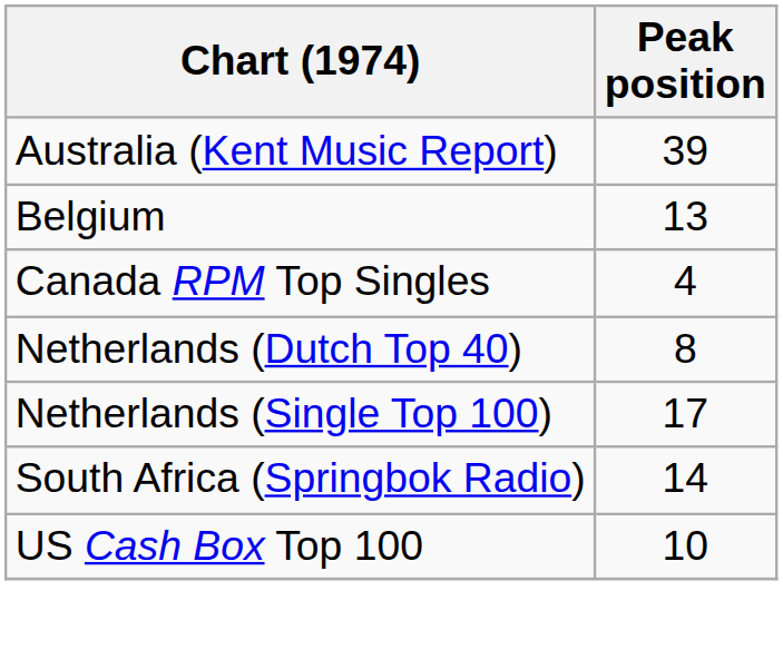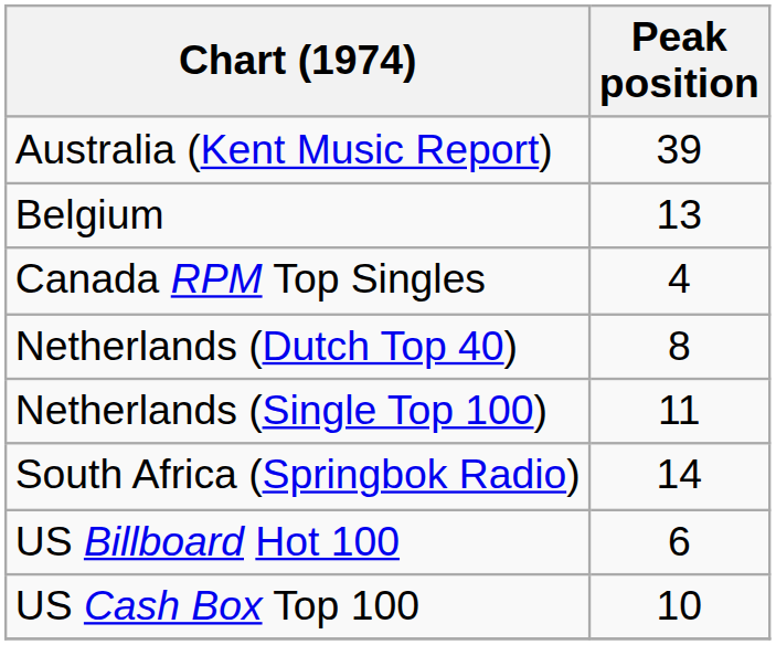Netherlands (Single Top 100) | Peak position: 17 -> 11
+ row: US Billboard Hot 100 | 6
